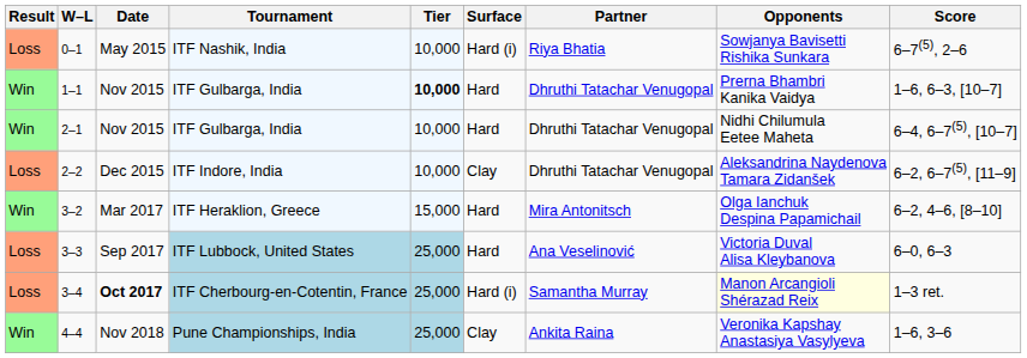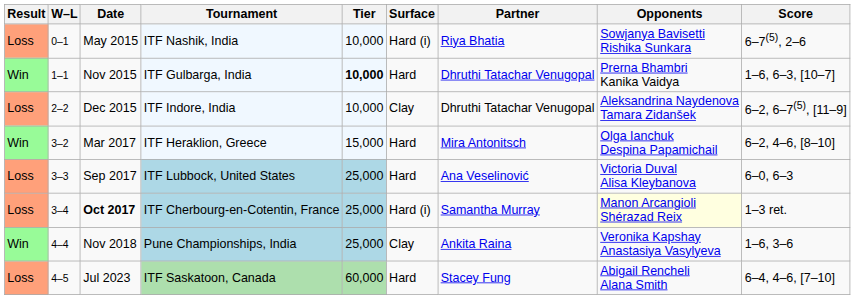- row: Win | 2–1 | Nov 2015 | ITF Gulbarga, India | 10,000 | Hard | Dhruthi Tatachar Venugopal | Nidhi Chilumula Eetee Maheta | 6–4, 6–7(5), [10–7]
+ row: Loss | 4–5 | Jul 2023 | ITF Saskatoon, Canada | 60,000 | Hard | Stacey Fung | Abigail Rencheli Alana Smith | 6–4, 4–6, [7–10]
